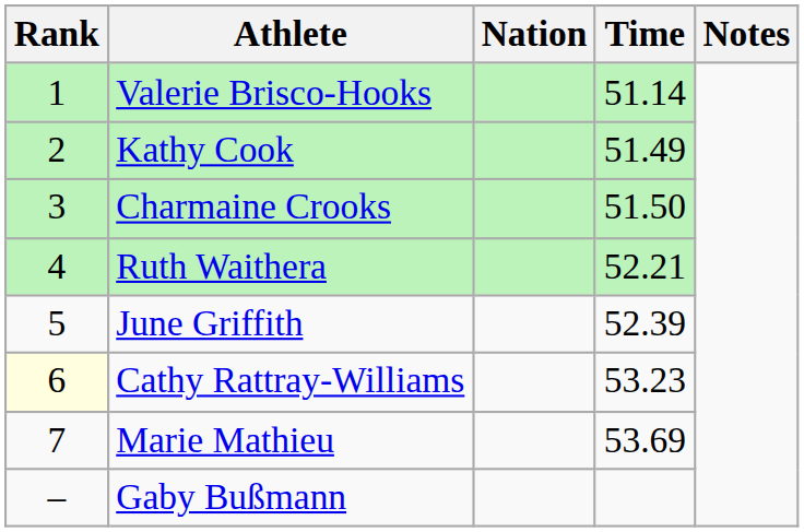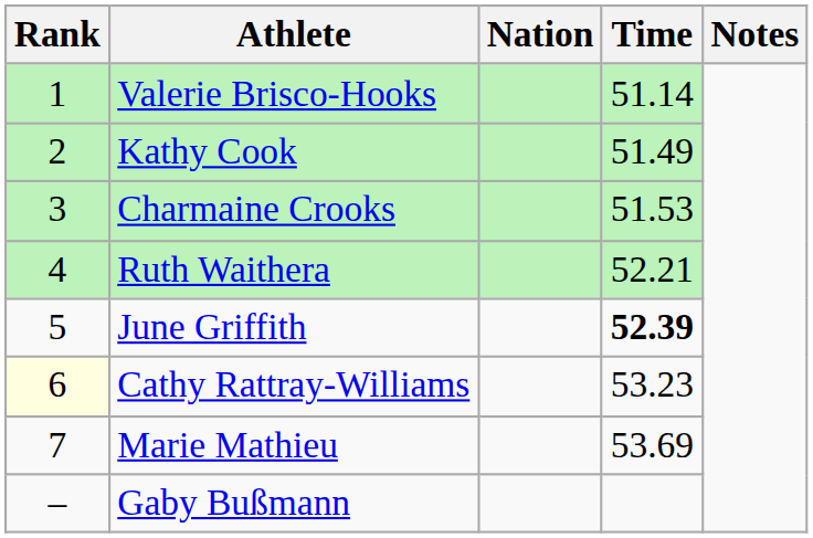Charmaine Crooks | Time: 51.50 -> 51.53
June Griffith | Time: normal -> bold
